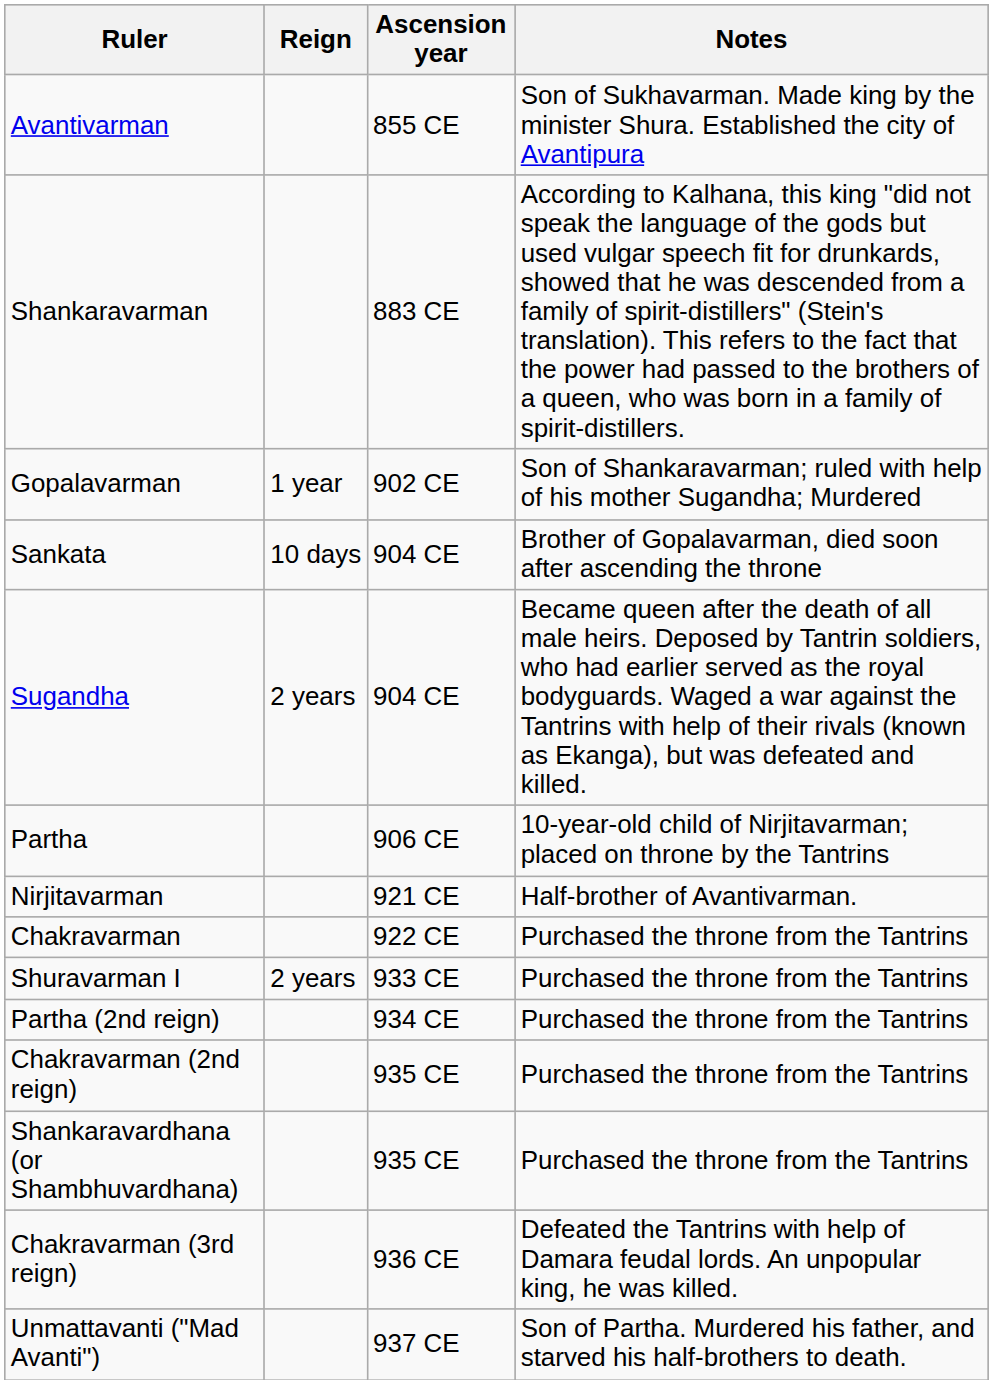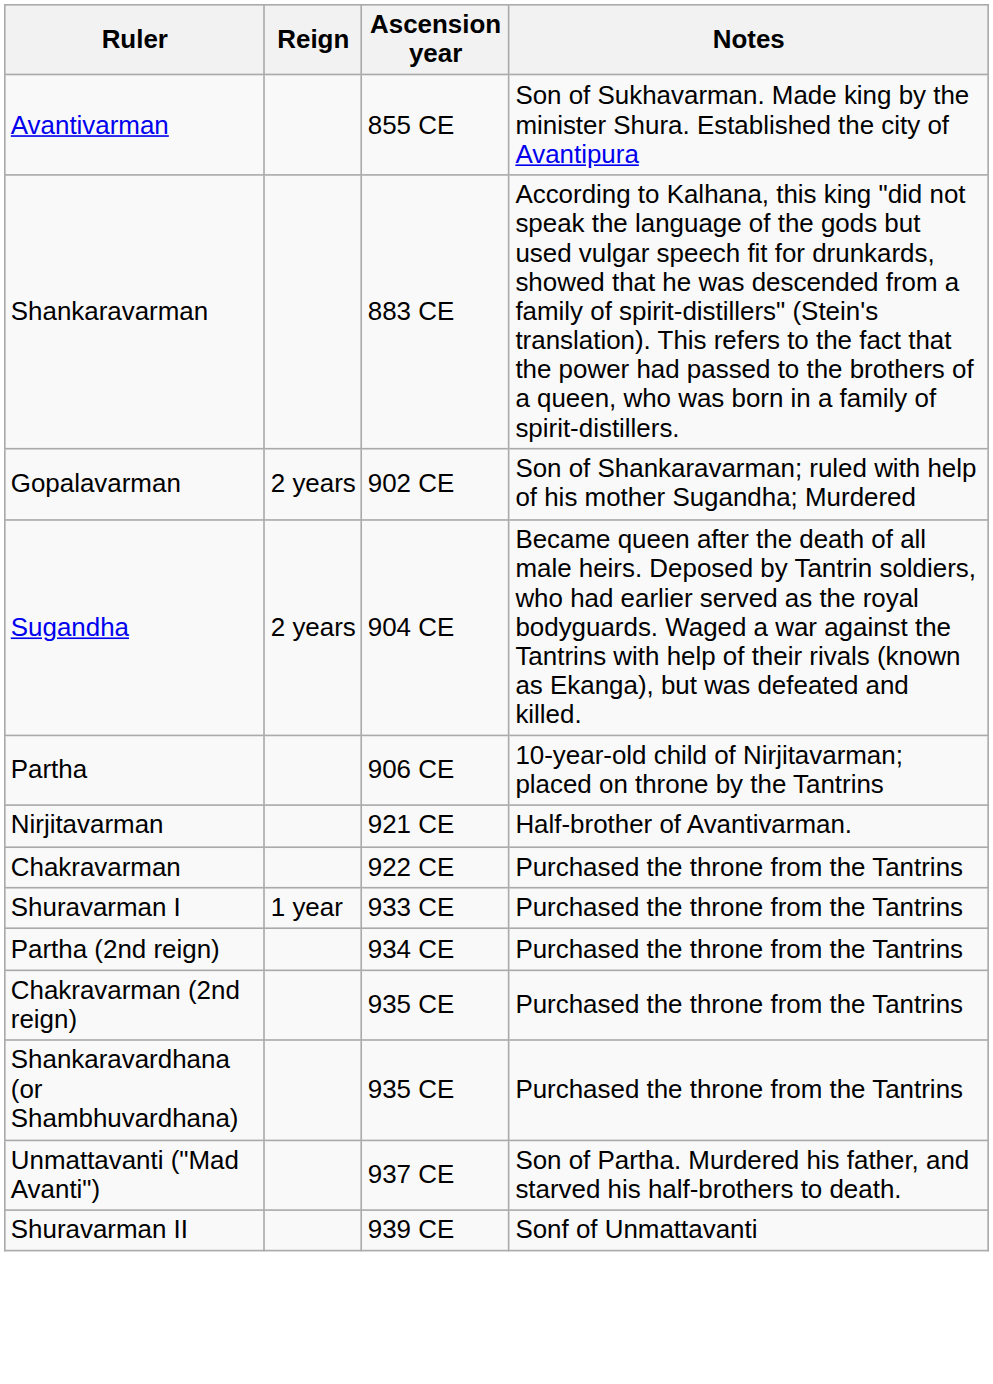Gopalavarman | Reign: 1 year -> 2 years
- row: Sankata | 10 days | 904 CE | Brother of Gopalavarman, died soon after ascending the throne
Shuravarman I | Reign: 2 years -> 1 year
- row: Chakravarman (3rd reign) | 936 CE | Defeated the Tantrins with help of Damara feudal lords. An unpopular king, he was killed.
+ row: Shuravarman II | 939 CE | Sonf of Unmattavanti
